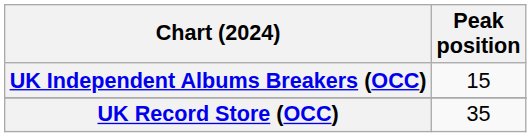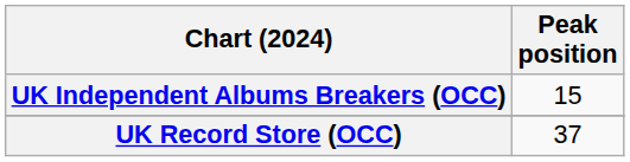UK Record Store (OCC) | Peak position: 35 -> 37
